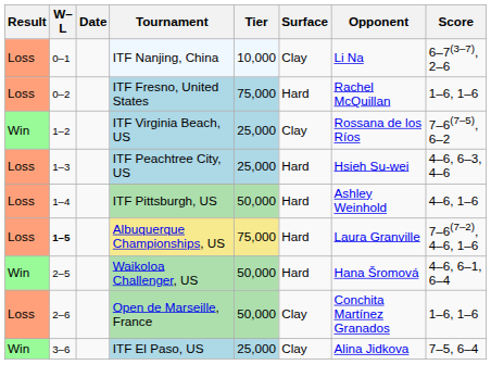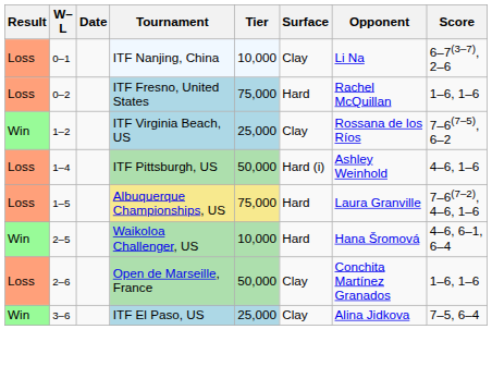- row: Loss | 1–3 | ITF Peachtree City, US | 25,000 | Hard | Hsieh Su-wei | 4–6, 6–3, 4–6
ITF Pittsburgh, US | Surface: Hard -> Hard (i)
Albuquerque Championships, US | W–L: bold -> normal
Waikoloa Challenger, US | Tier: 50,000 -> 10,000
